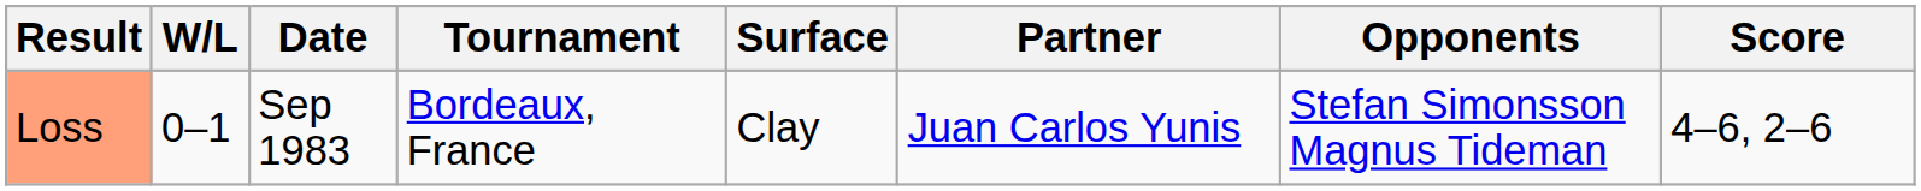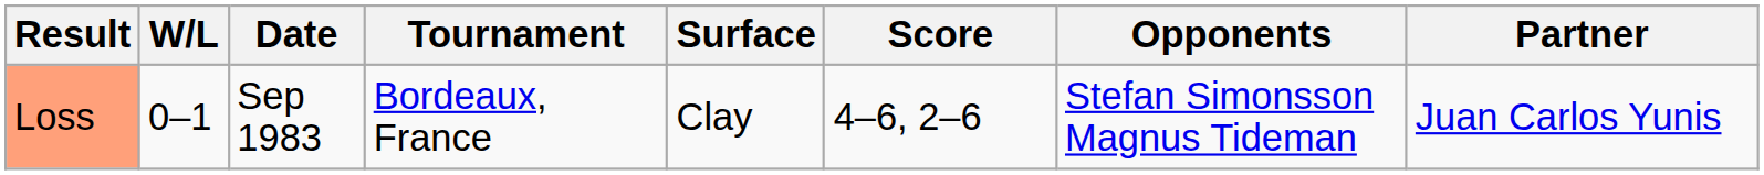columns swapped: Partner <-> Score
